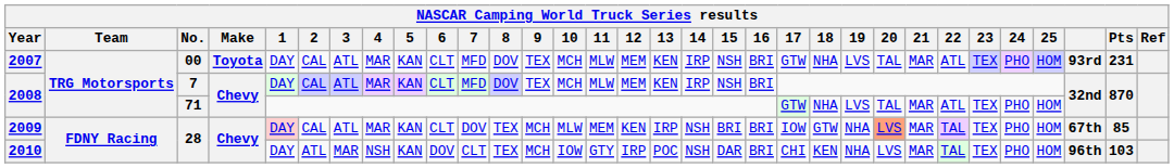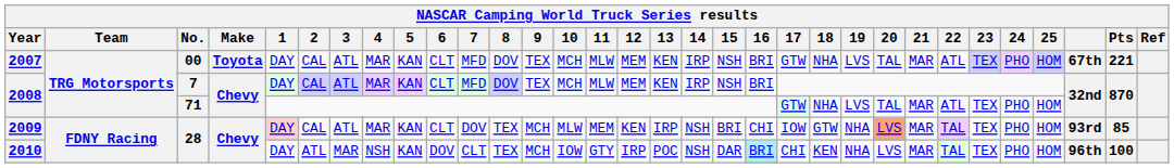2007 | column 30: 93rd -> 67th
2007 | Pts: 231 -> 221
2009 | 16: BRI -> CHI
2009 | column 30: 67th -> 93rd
2010 | 16: no background -> paleturquoise background
2010 | Pts: 103 -> 100
